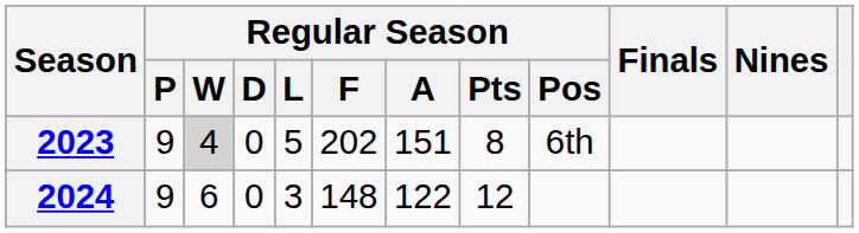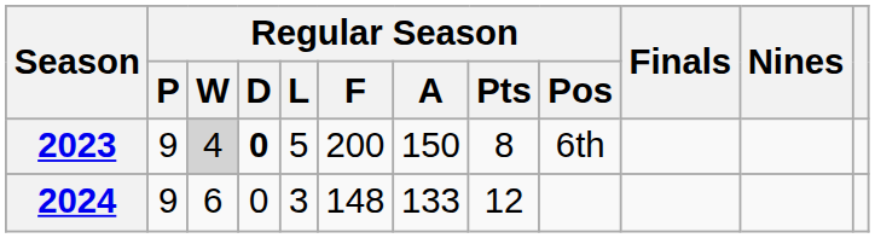2023 | Regular Season / D: normal -> bold
2023 | Regular Season / F: 202 -> 200
2023 | Regular Season / A: 151 -> 150
2024 | Regular Season / A: 122 -> 133
